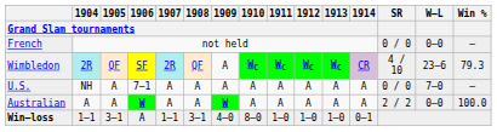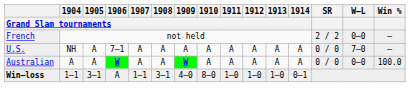French | SR: 0 / 0 -> 2 / 2
- row: Wimbledon | 2R | QF | SF | 2R | QF | A | WC | WC | WC | WC | CR | 4 / 10 | 23–6 | 79.3
Australian | SR: 2 / 2 -> 0 / 0
